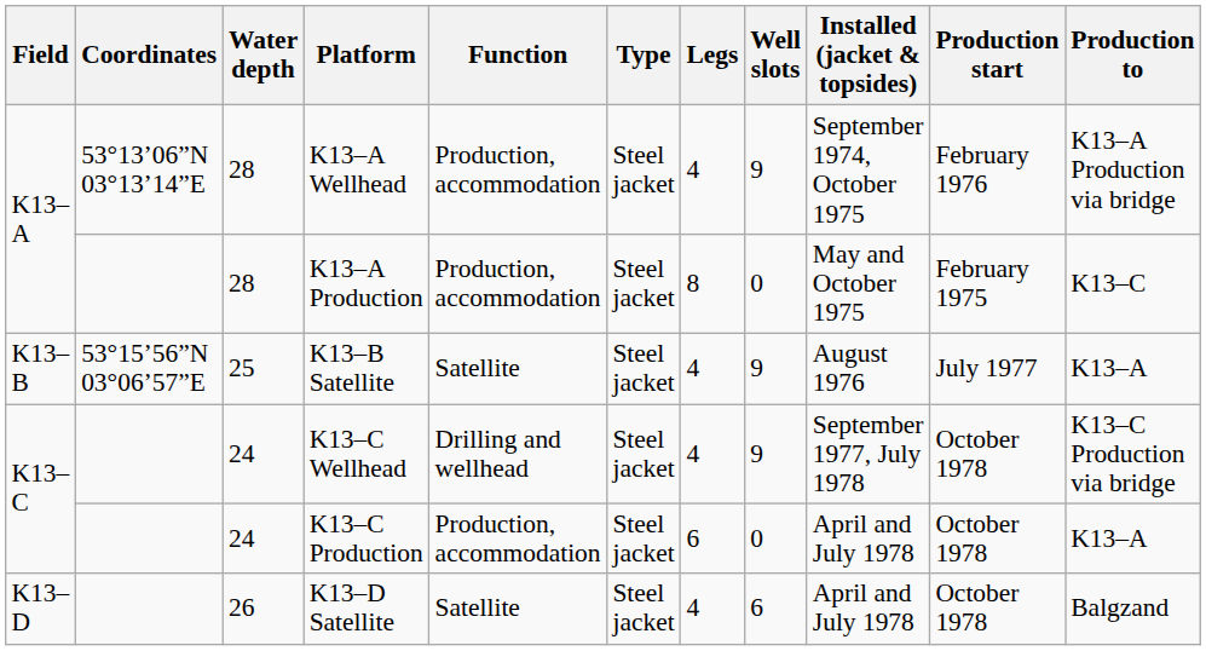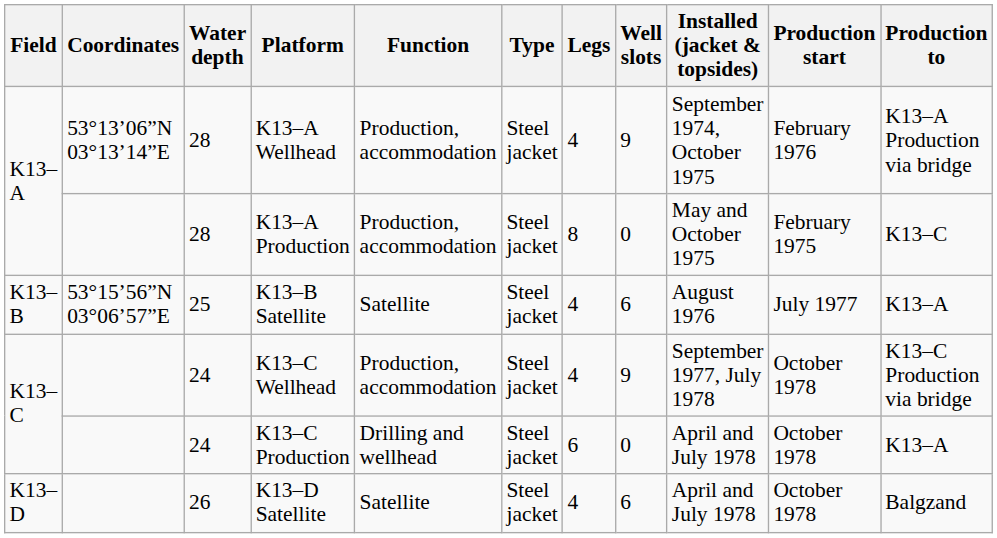K13–B Satellite | Well slots: 9 -> 6
K13–C Wellhead | Function: Drilling and wellhead -> Production, accommodation
K13–C Production | Function: Production, accommodation -> Drilling and wellhead
